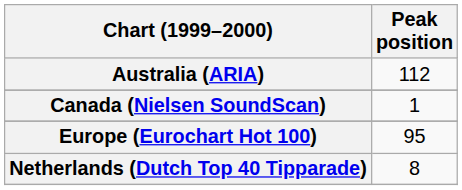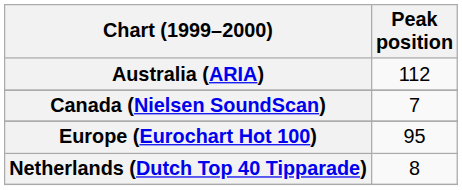Canada (Nielsen SoundScan) | Peak position: 1 -> 7
